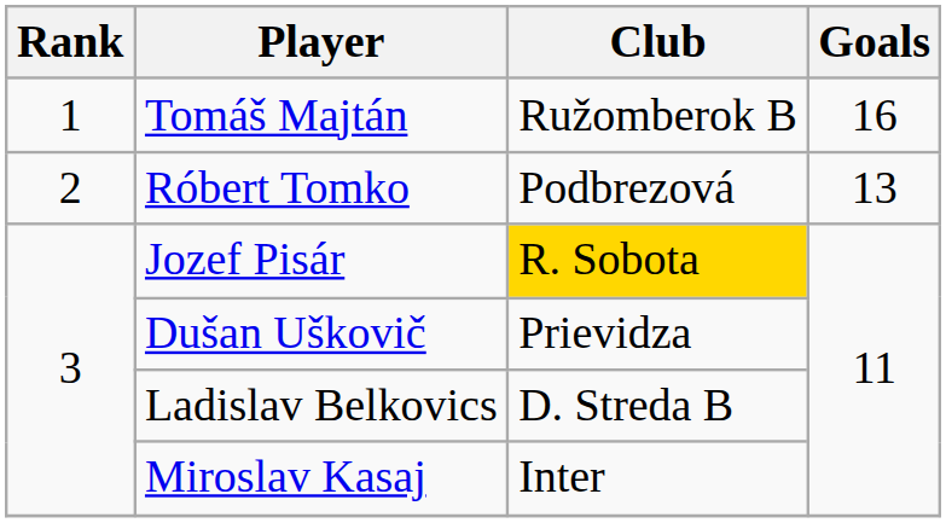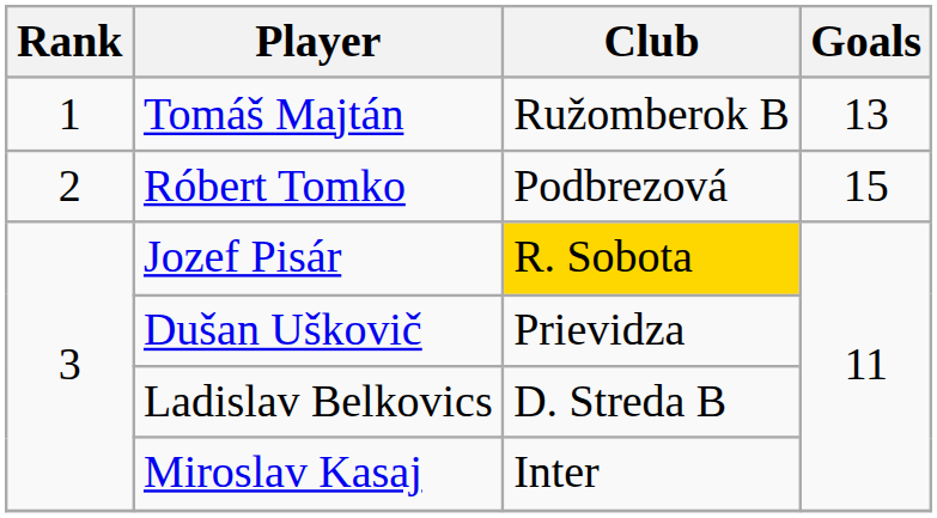Tomáš Majtán | Goals: 16 -> 13
Róbert Tomko | Goals: 13 -> 15
